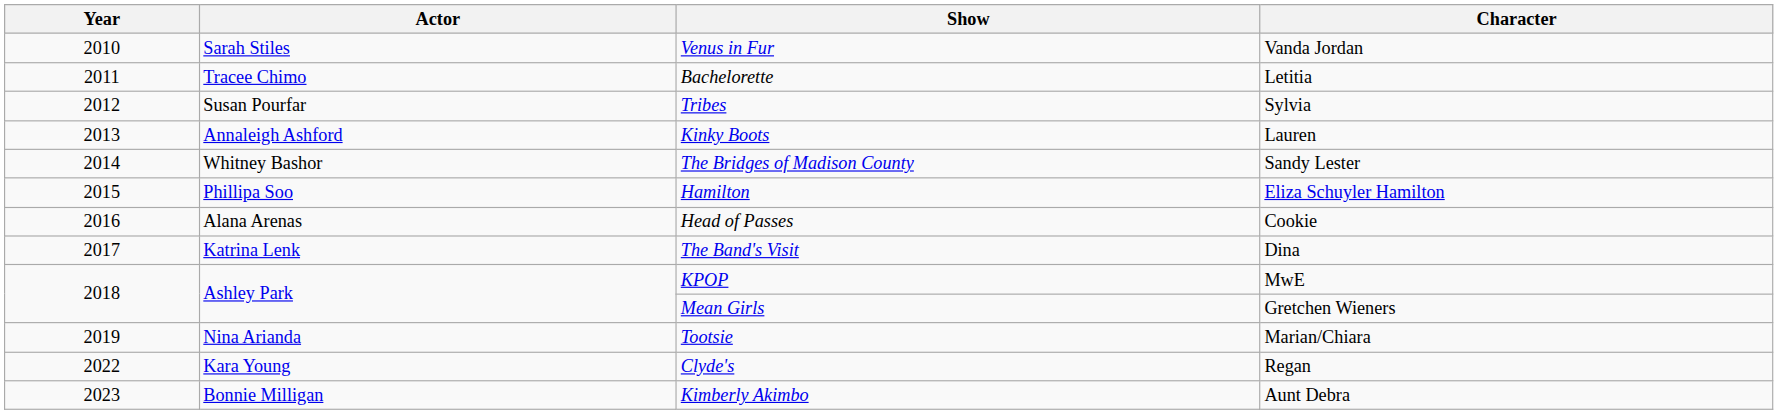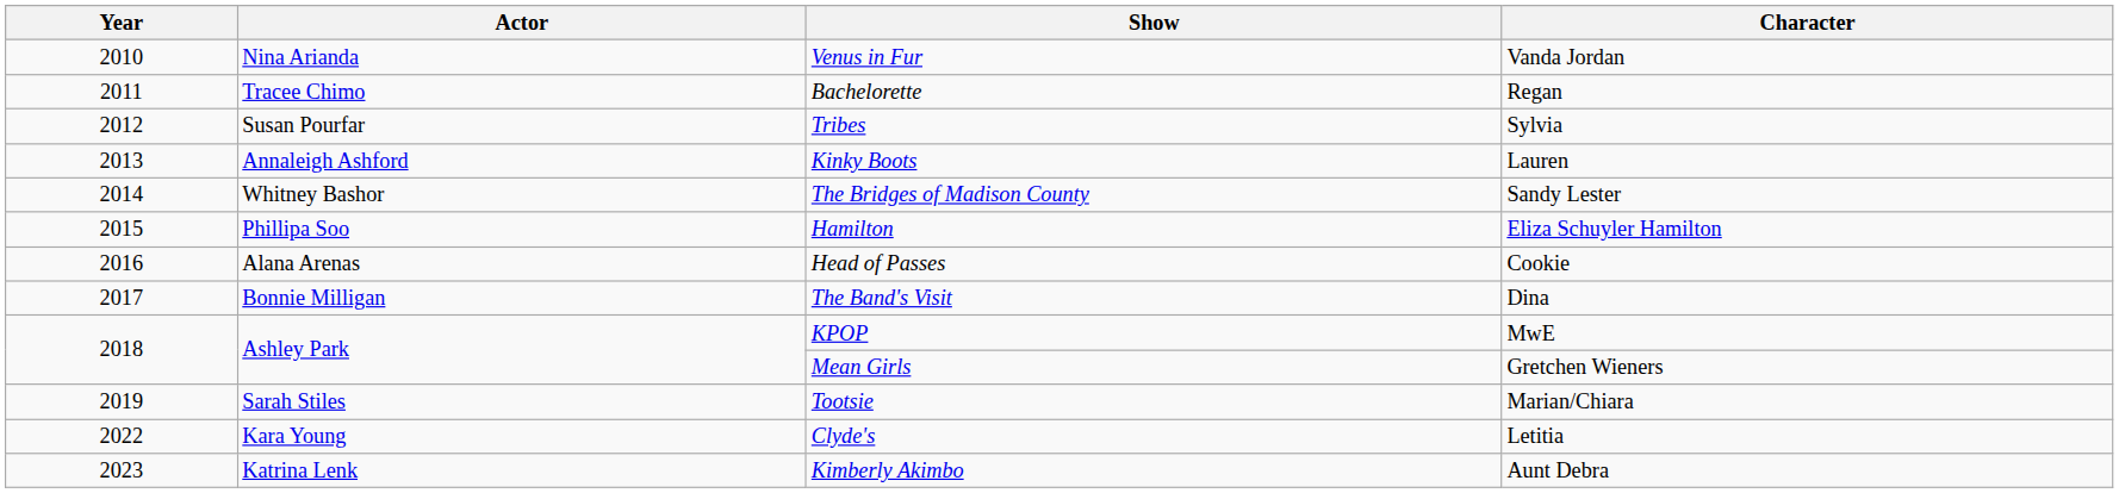Venus in Fur | Actor: Sarah Stiles -> Nina Arianda
Bachelorette | Character: Letitia -> Regan
The Band's Visit | Actor: Katrina Lenk -> Bonnie Milligan
Tootsie | Actor: Nina Arianda -> Sarah Stiles
Clyde's | Character: Regan -> Letitia
Kimberly Akimbo | Actor: Bonnie Milligan -> Katrina Lenk
